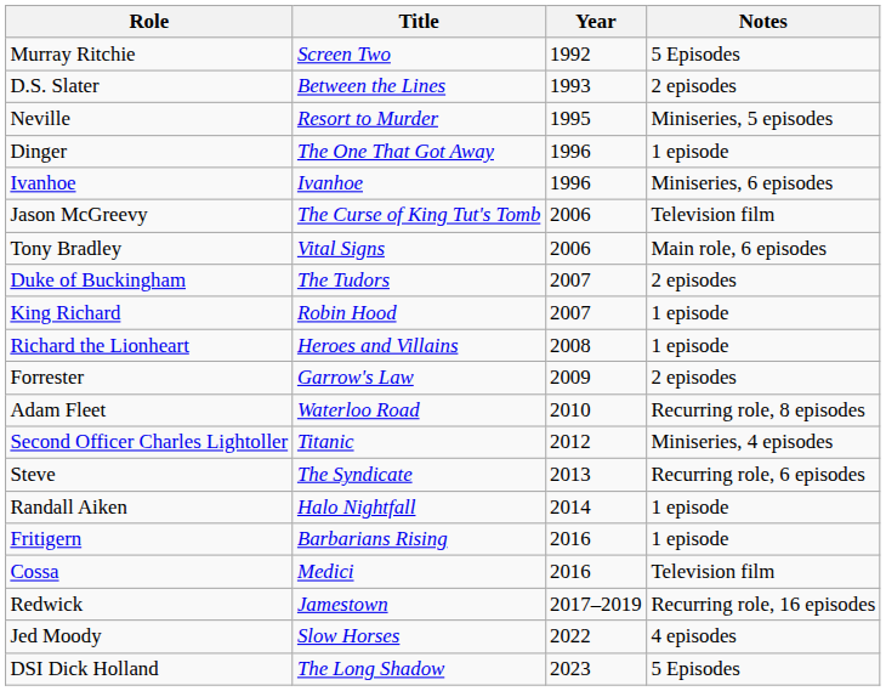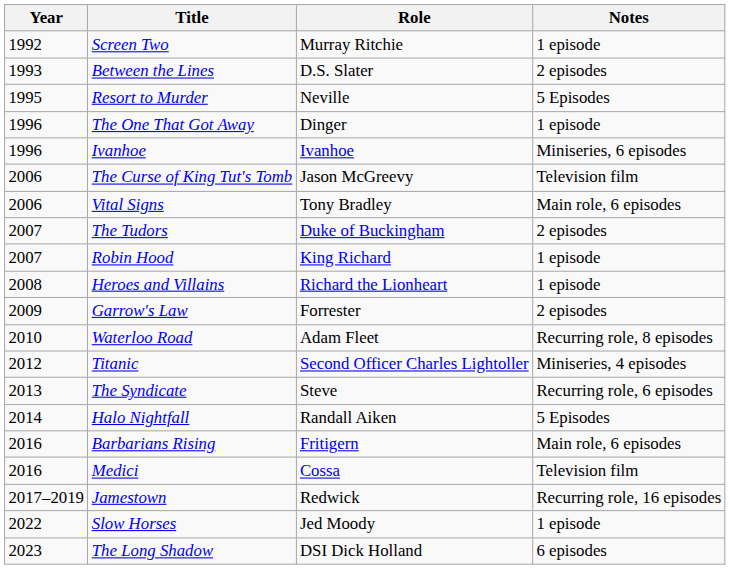columns swapped: Year <-> Role
Screen Two | Notes: 5 Episodes -> 1 episode
Resort to Murder | Notes: Miniseries, 5 episodes -> 5 Episodes
Halo Nightfall | Notes: 1 episode -> 5 Episodes
Barbarians Rising | Notes: 1 episode -> Main role, 6 episodes
Slow Horses | Notes: 4 episodes -> 1 episode
The Long Shadow | Notes: 5 Episodes -> 6 episodes
